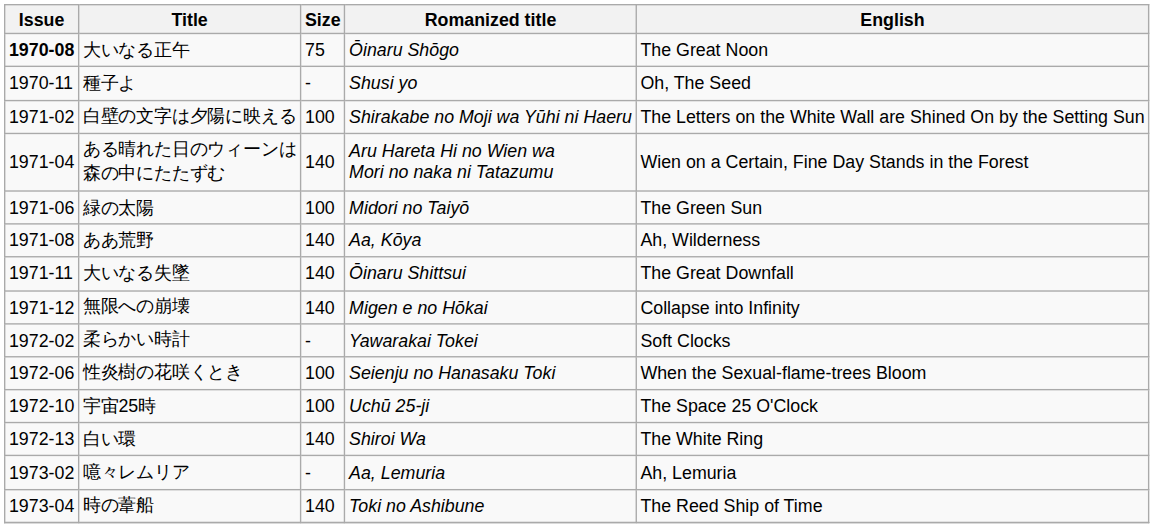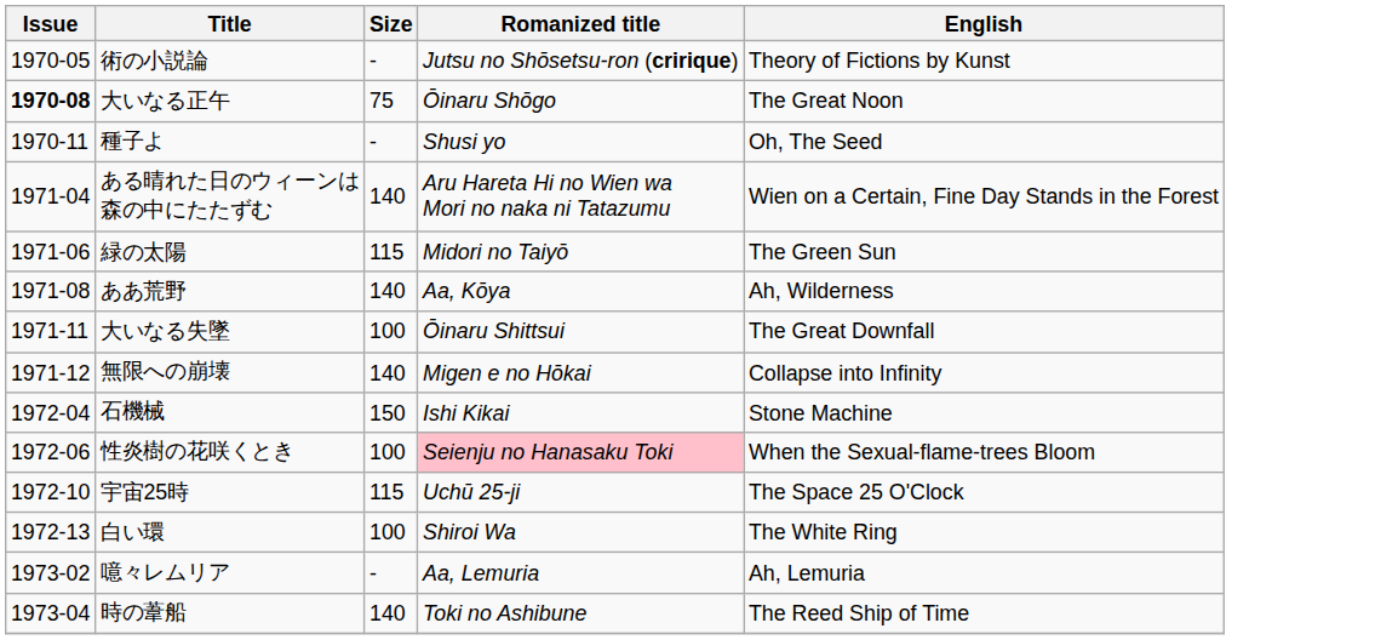+ row: 1970-05 | 術の小説論 | - | Jutsu no Shōsetsu-ron (cririque) | Theory of Fictions by Kunst
- row: 1971-02 | 白壁の文字は夕陽に映える | 100 | Shirakabe no Moji wa Yūhi ni Haeru | The Letters on the White Wall are Shined On by the Setting Sun
緑の太陽 | Size: 100 -> 115
大いなる失墜 | Size: 140 -> 100
- row: 1972-02 | 柔らかい時計 | - | Yawarakai Tokei | Soft Clocks
+ row: 1972-04 | 石機械 | 150 | Ishi Kikai | Stone Machine
性炎樹の花咲くとき | Romanized title: no background -> pink background
宇宙25時 | Size: 100 -> 115
白い環 | Size: 140 -> 100
